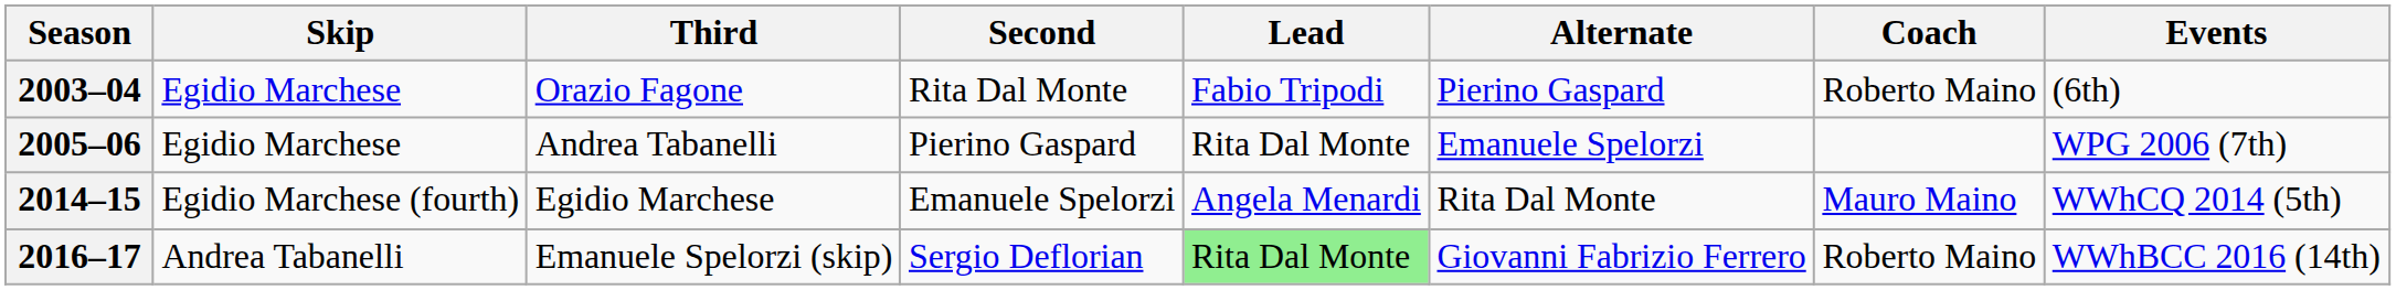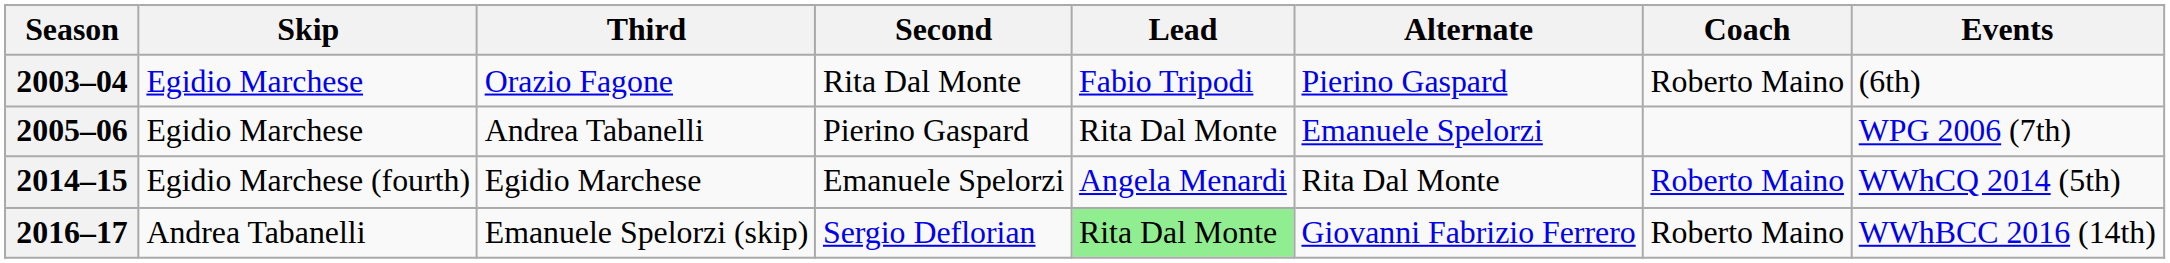2014–15 | Coach: Mauro Maino -> Roberto Maino
